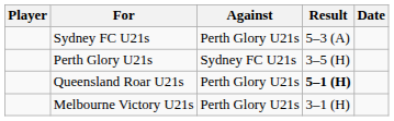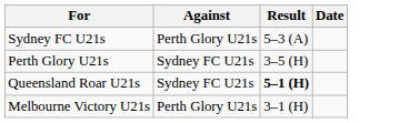- column: Player
Queensland Roar U21s | Against: Perth Glory U21s -> Sydney FC U21s
